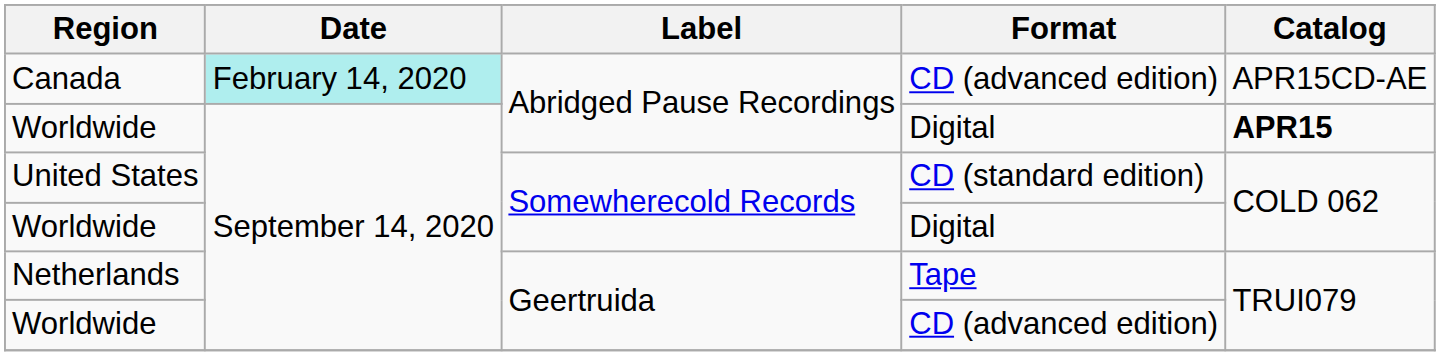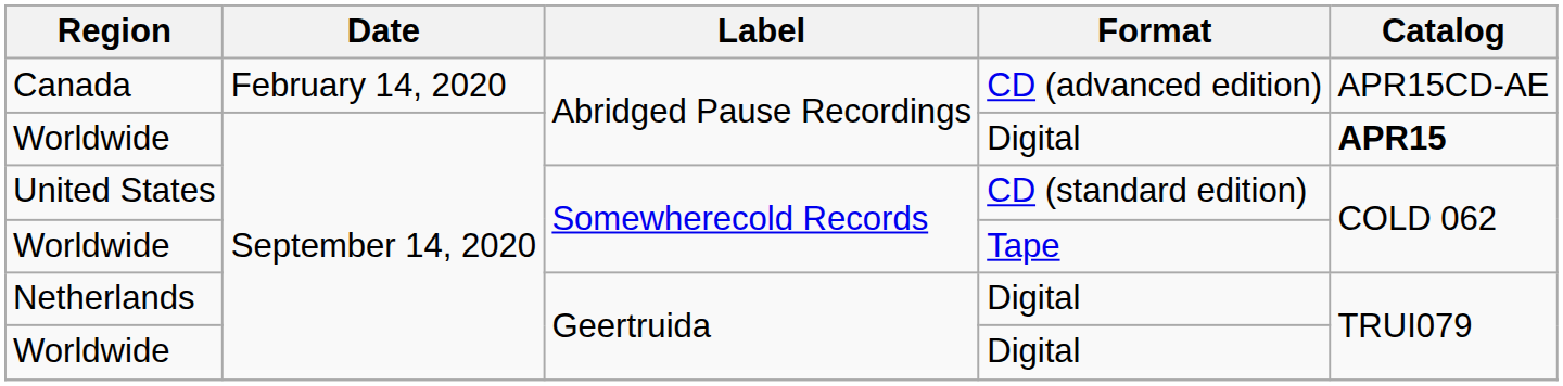Canada | Date: paleturquoise background -> no background
Worldwide / Somewherecold Records | Format: Digital -> Tape
Netherlands | Format: Tape -> Digital
Worldwide / Geertruida | Format: CD (advanced edition) -> Digital
